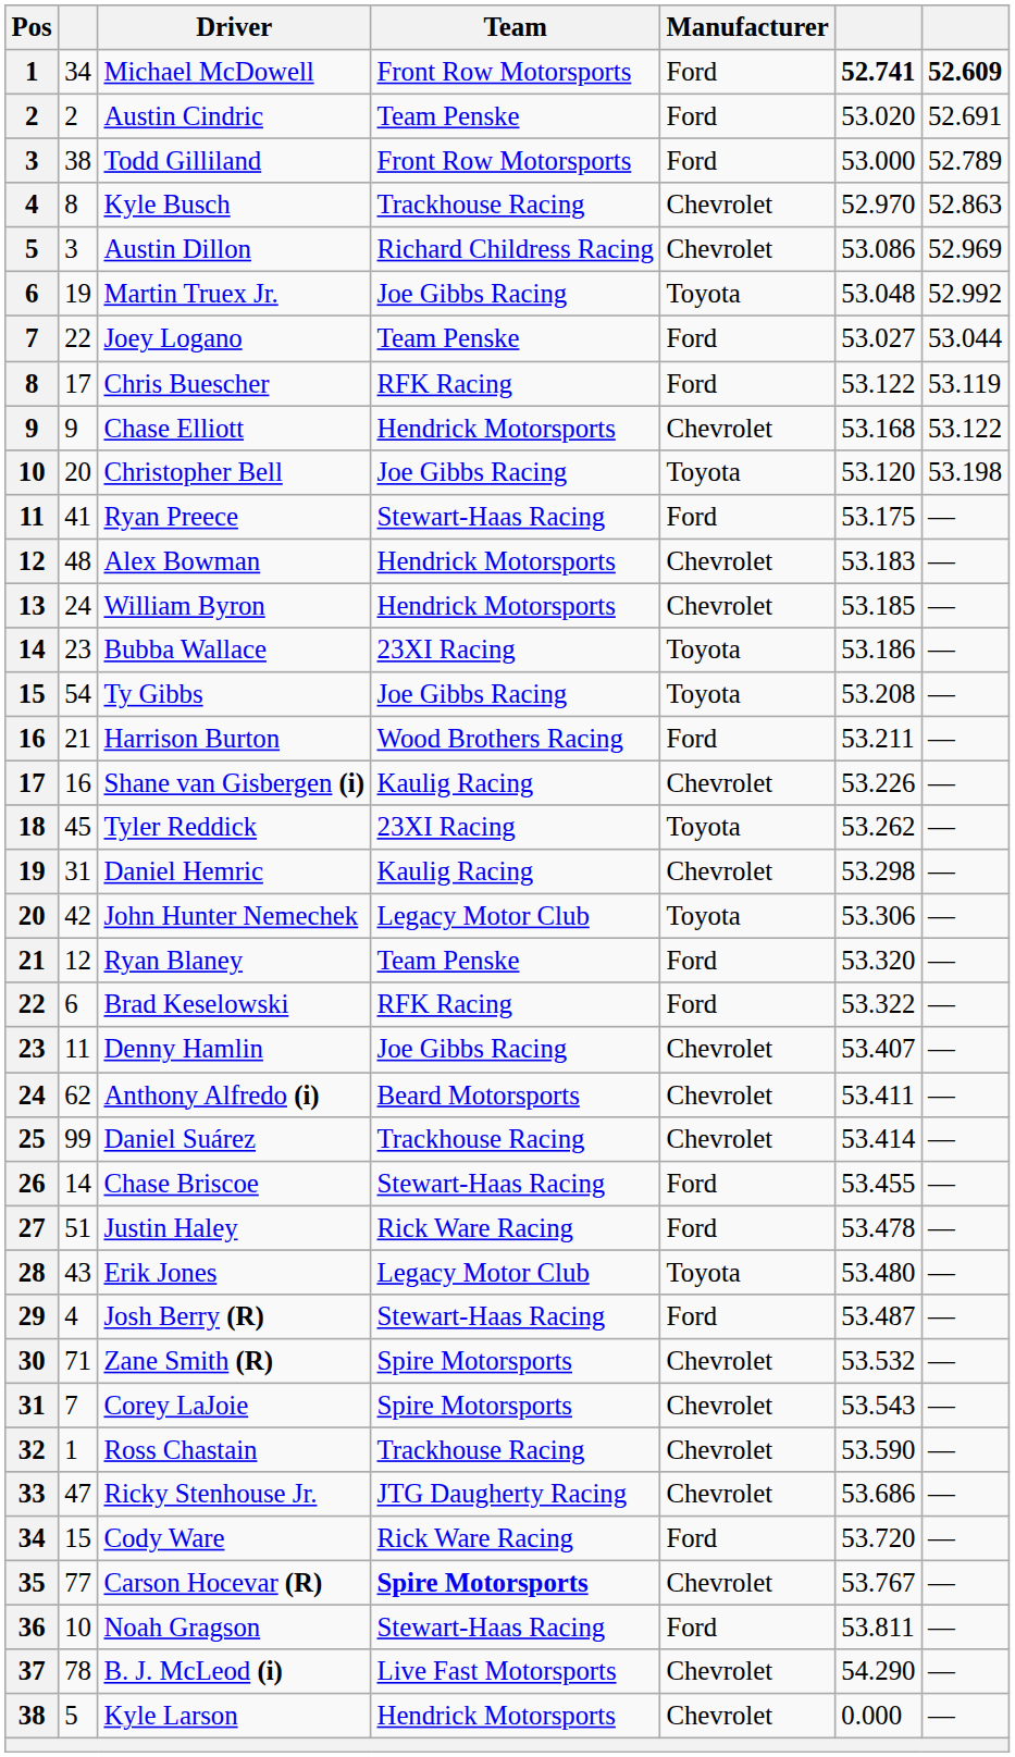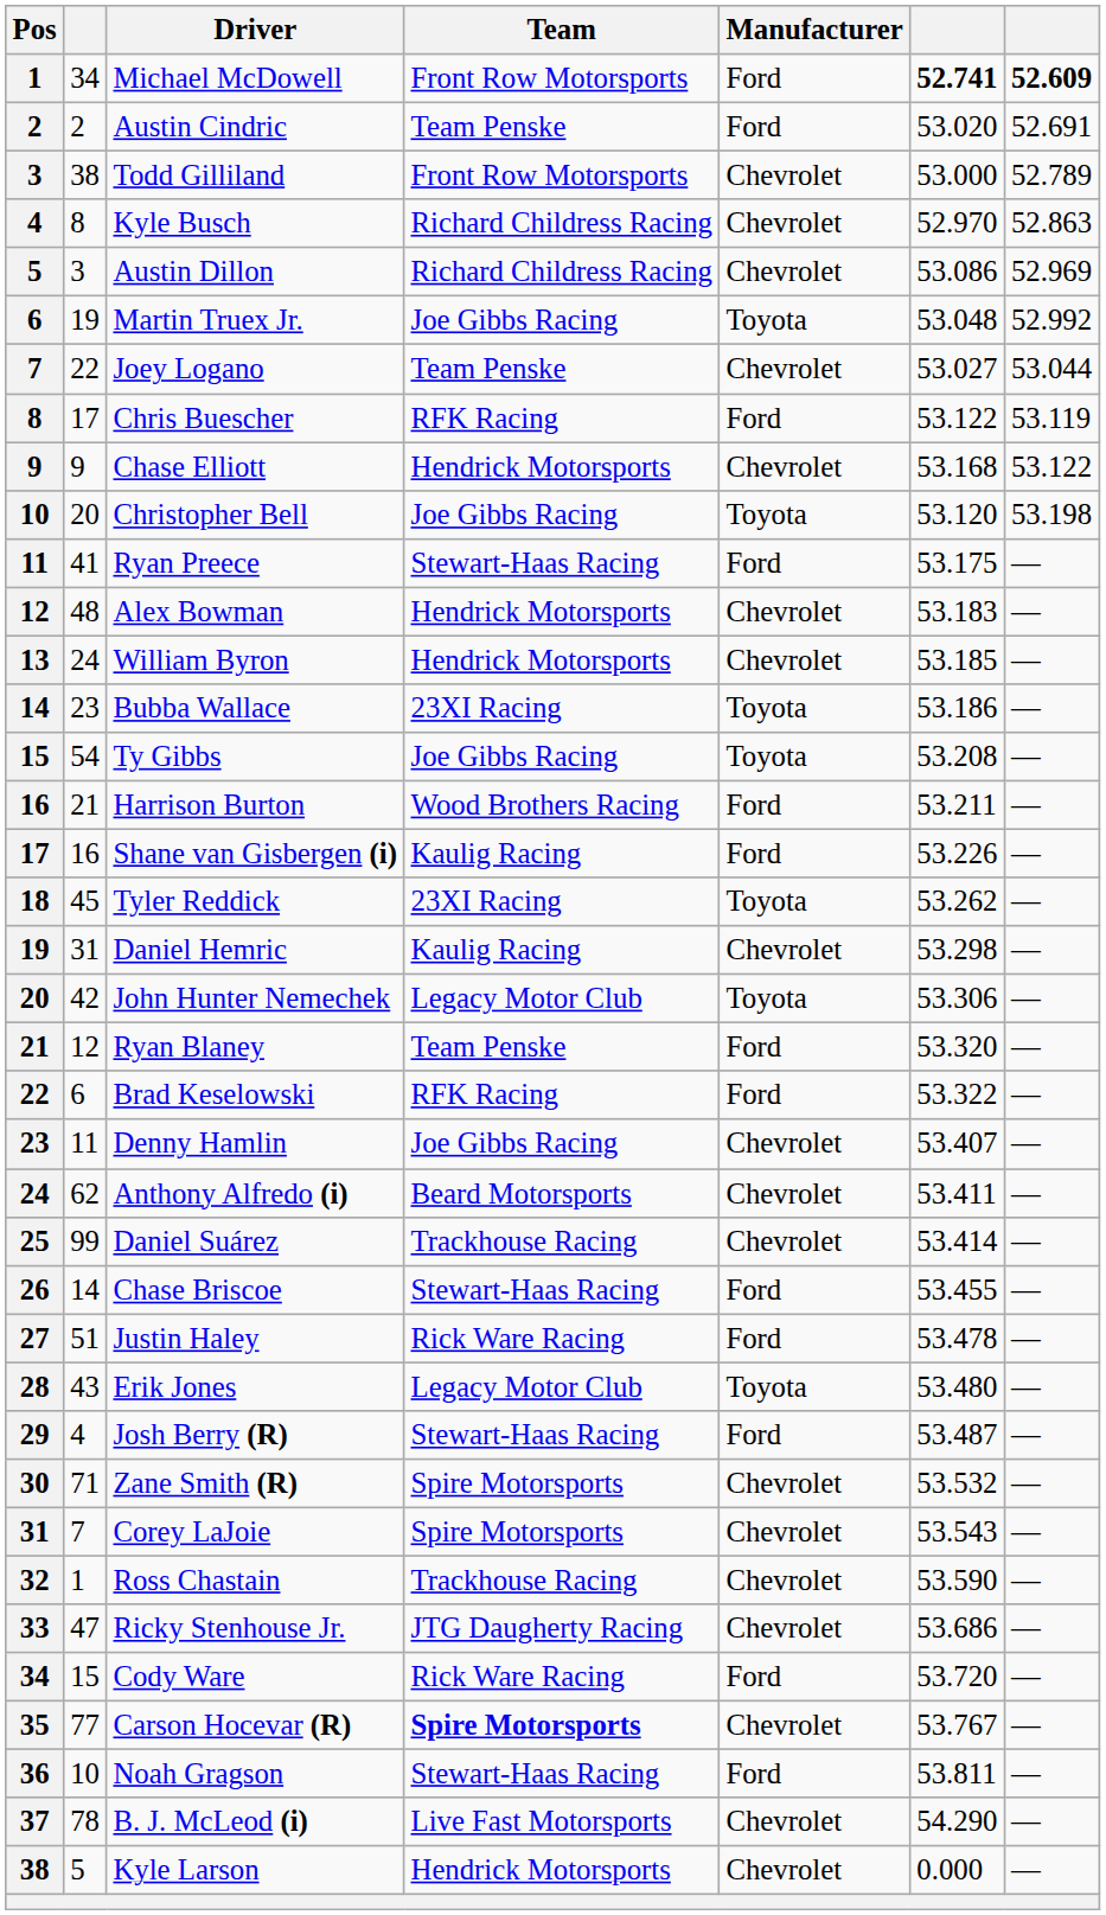Todd Gilliland | Manufacturer: Ford -> Chevrolet
Kyle Busch | Team: Trackhouse Racing -> Richard Childress Racing
Joey Logano | Manufacturer: Ford -> Chevrolet
Shane van Gisbergen (i) | Manufacturer: Chevrolet -> Ford
